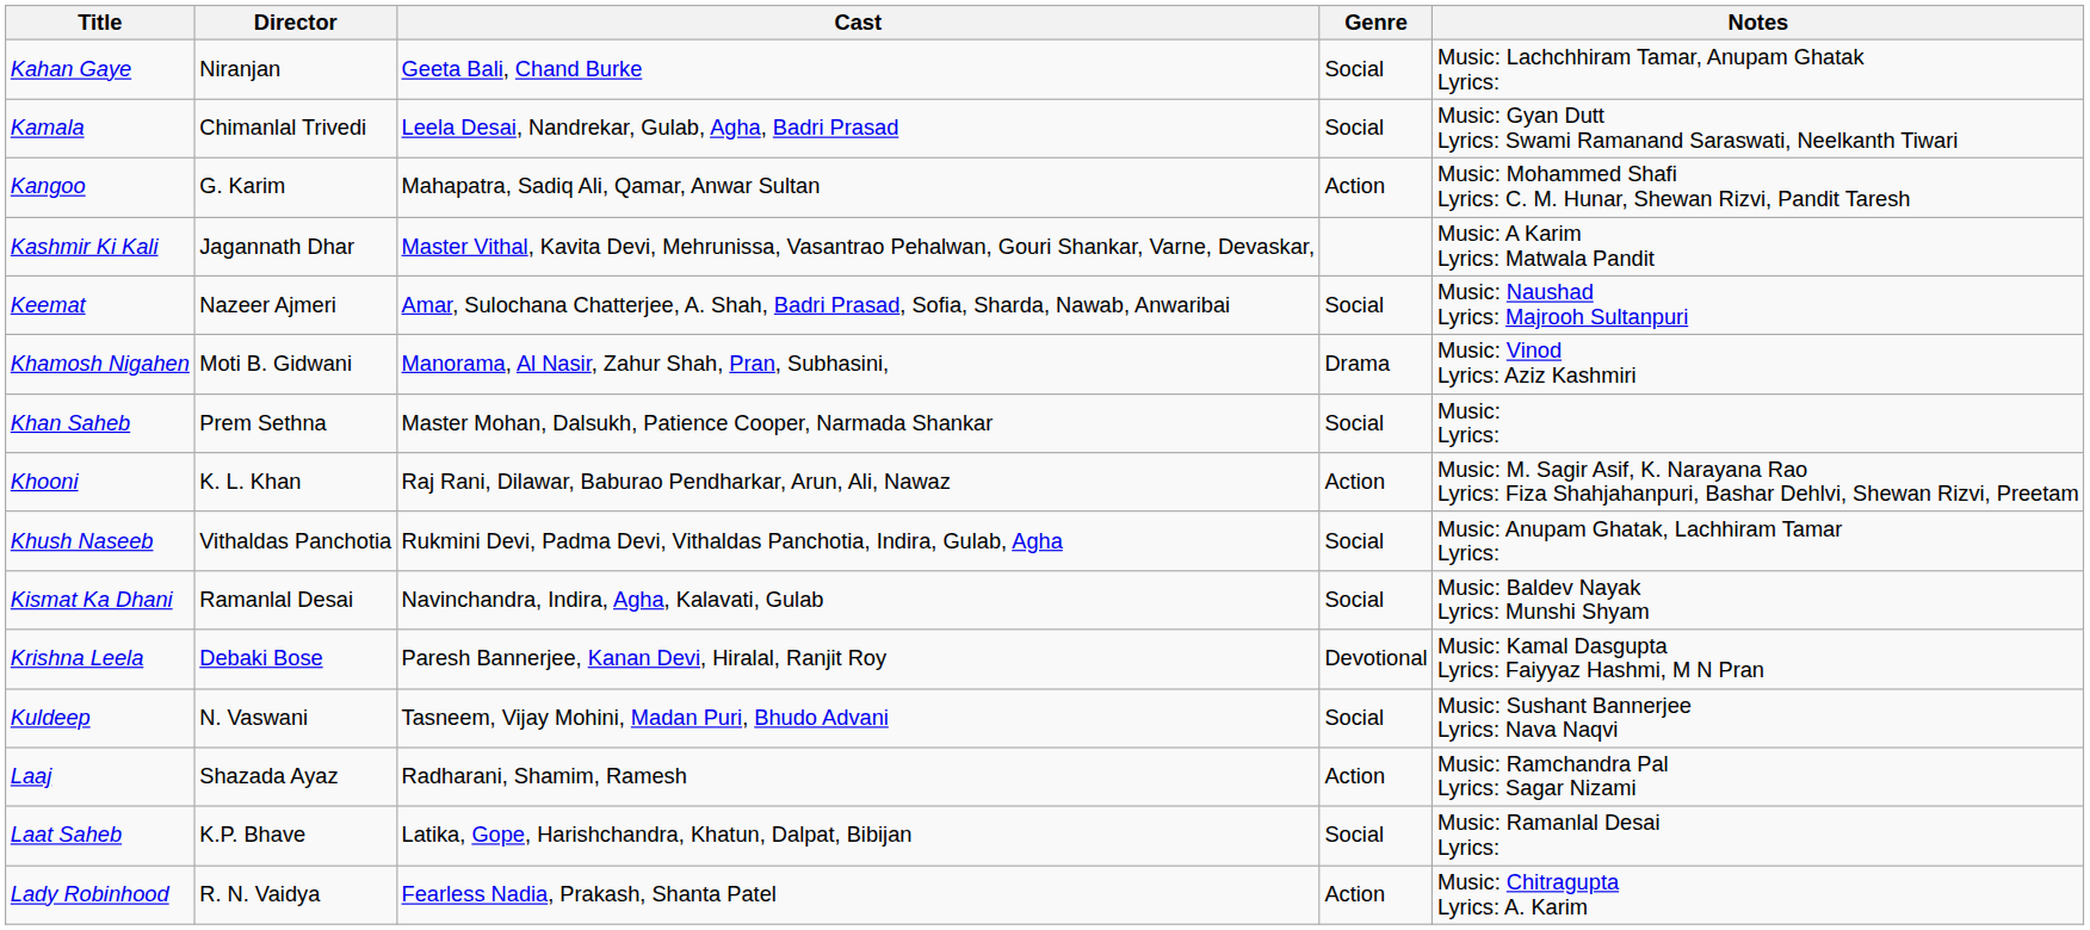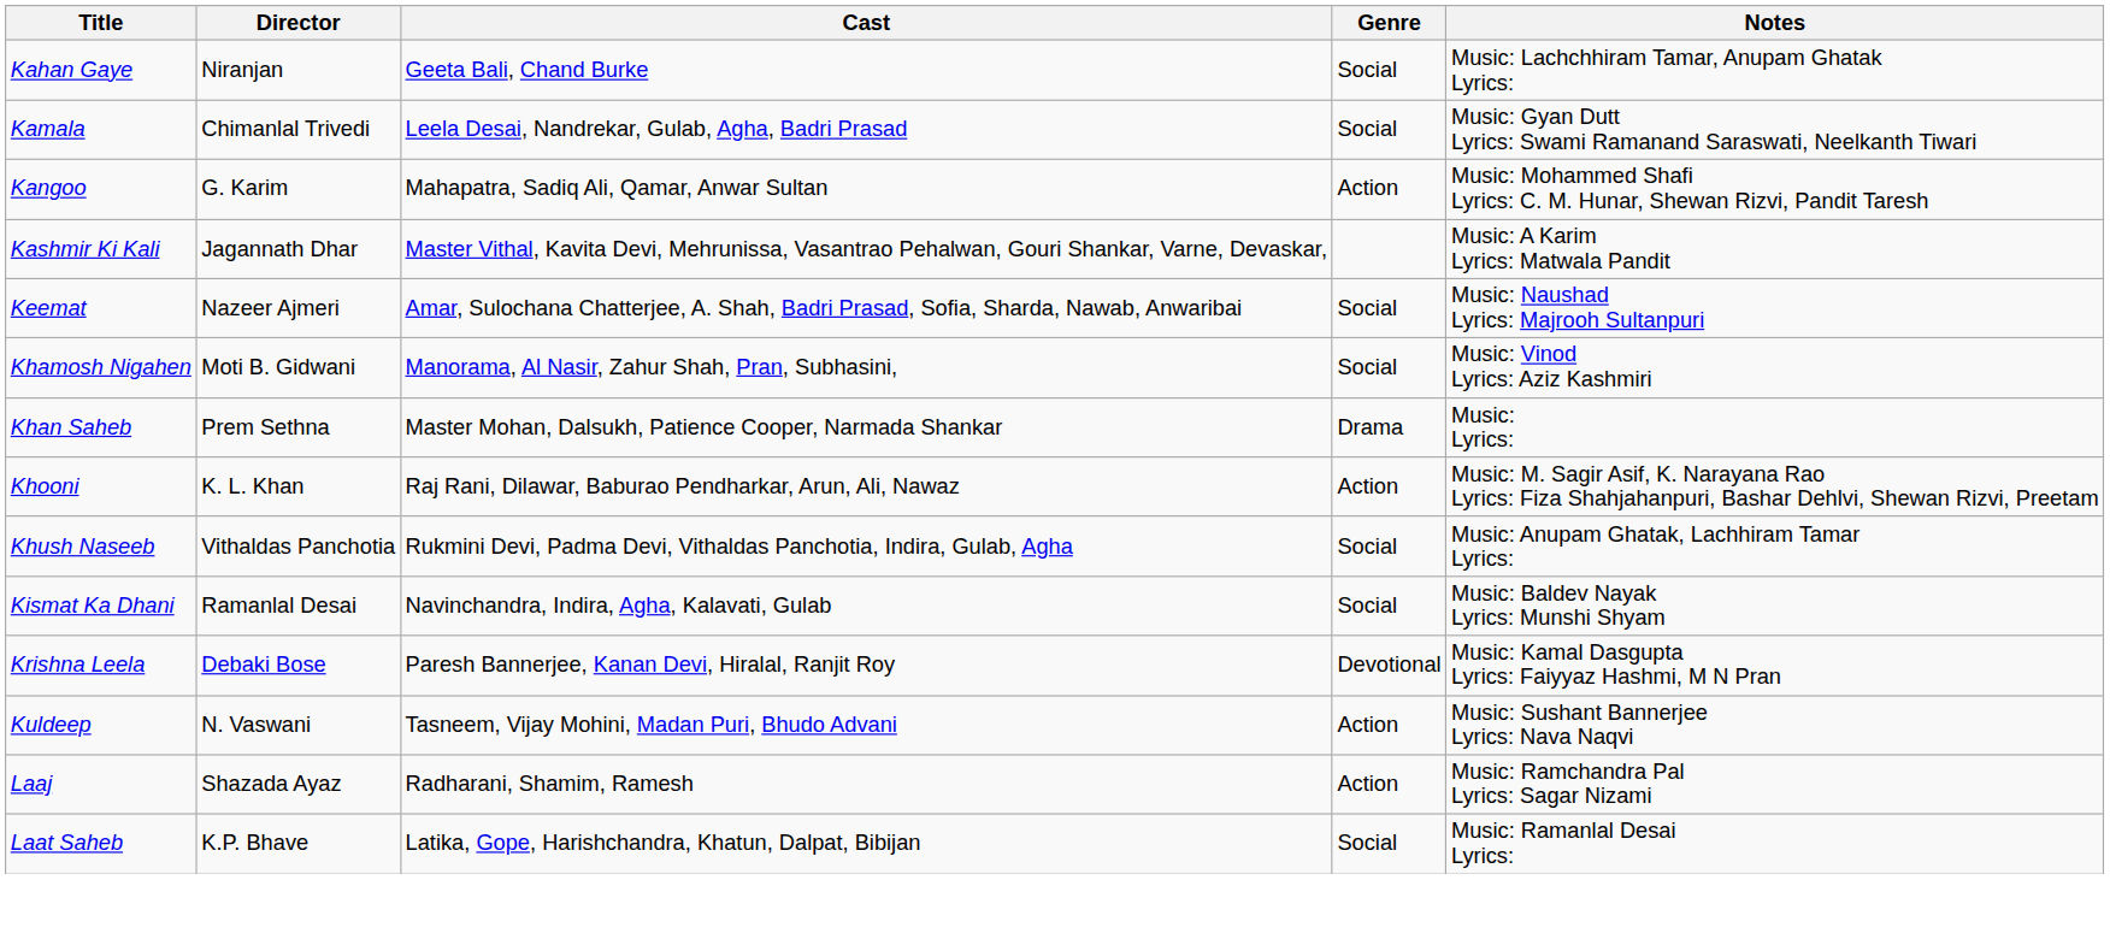Khamosh Nigahen | Genre: Drama -> Social
Khan Saheb | Genre: Social -> Drama
Kuldeep | Genre: Social -> Action
- row: Lady Robinhood | R. N. Vaidya | Fearless Nadia, Prakash, Shanta Patel | Action | Music: Chitragupta Lyrics: A. Karim
